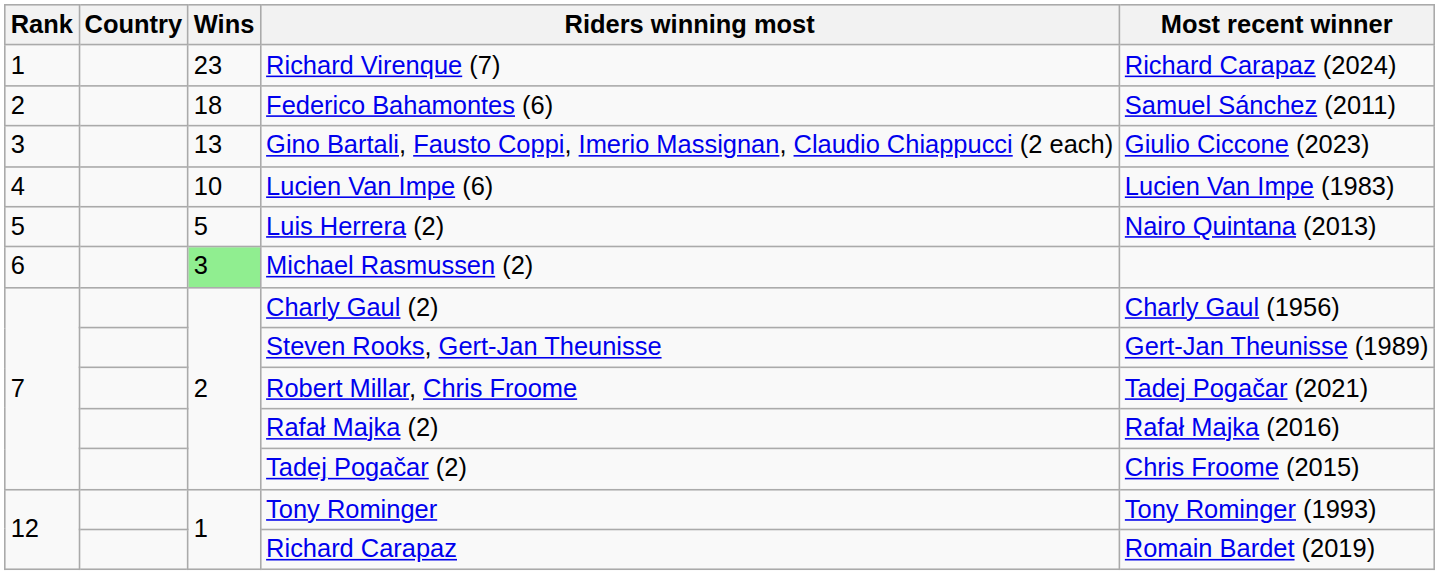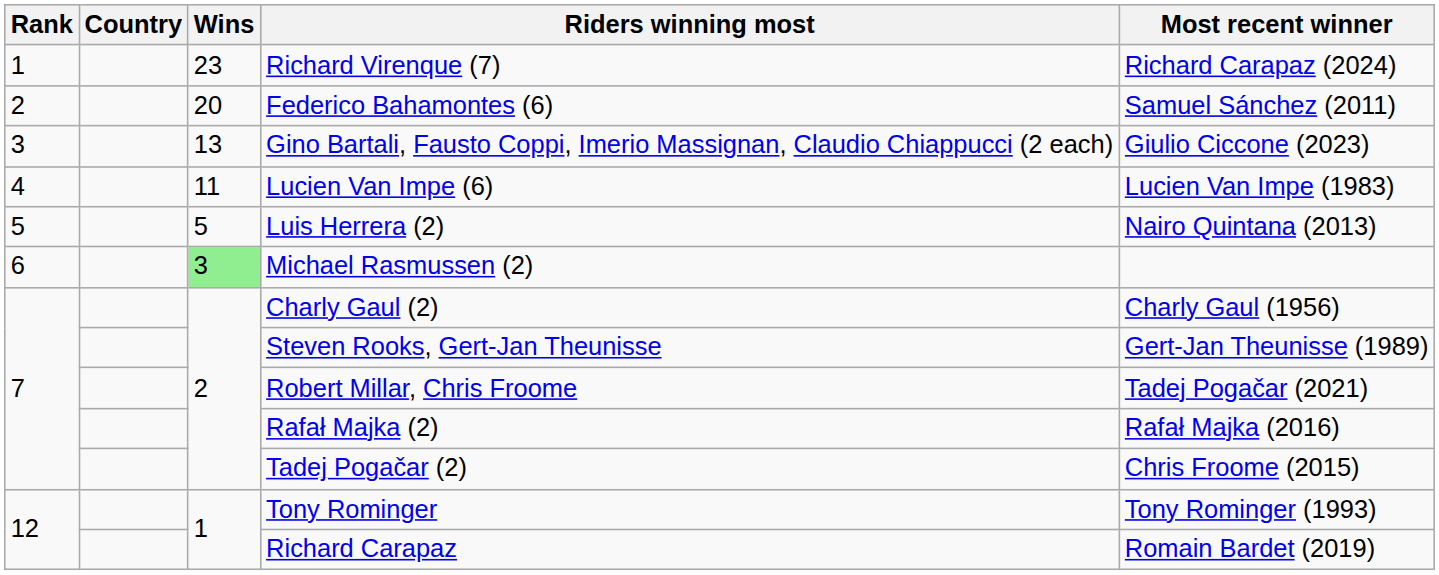Federico Bahamontes (6) | Wins: 18 -> 20
Lucien Van Impe (6) | Wins: 10 -> 11
